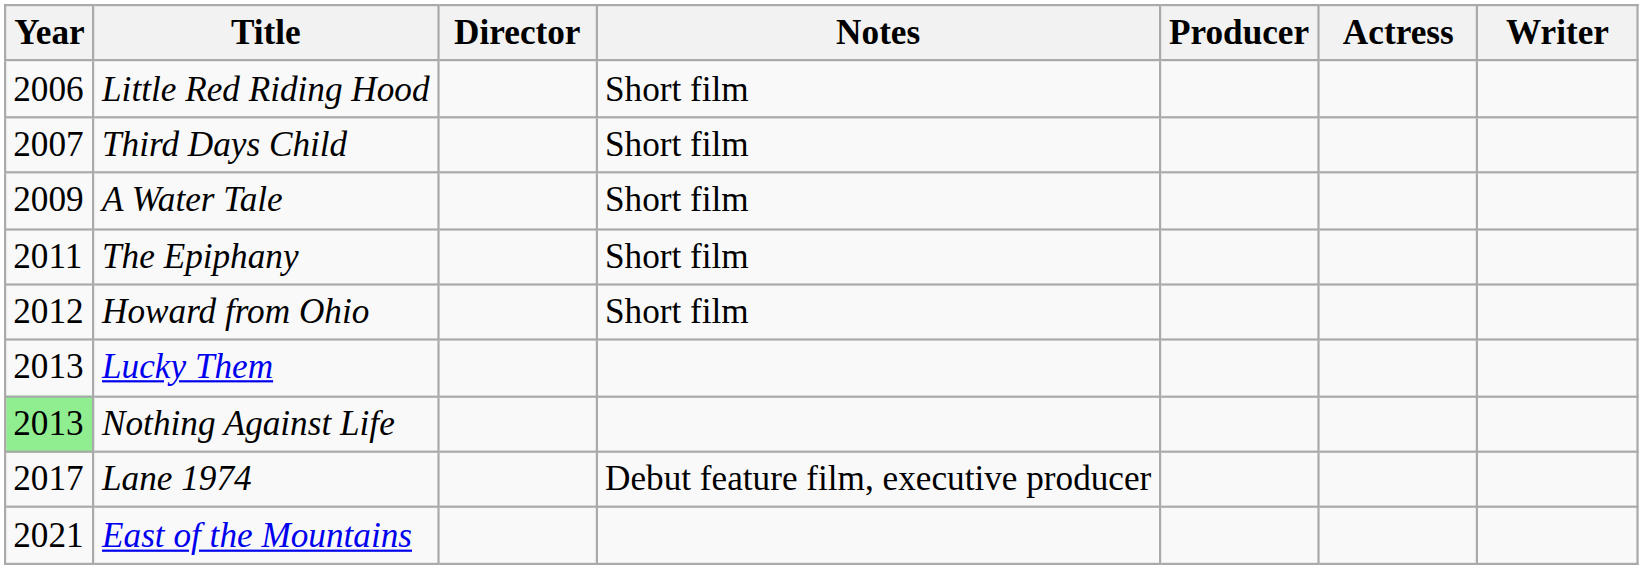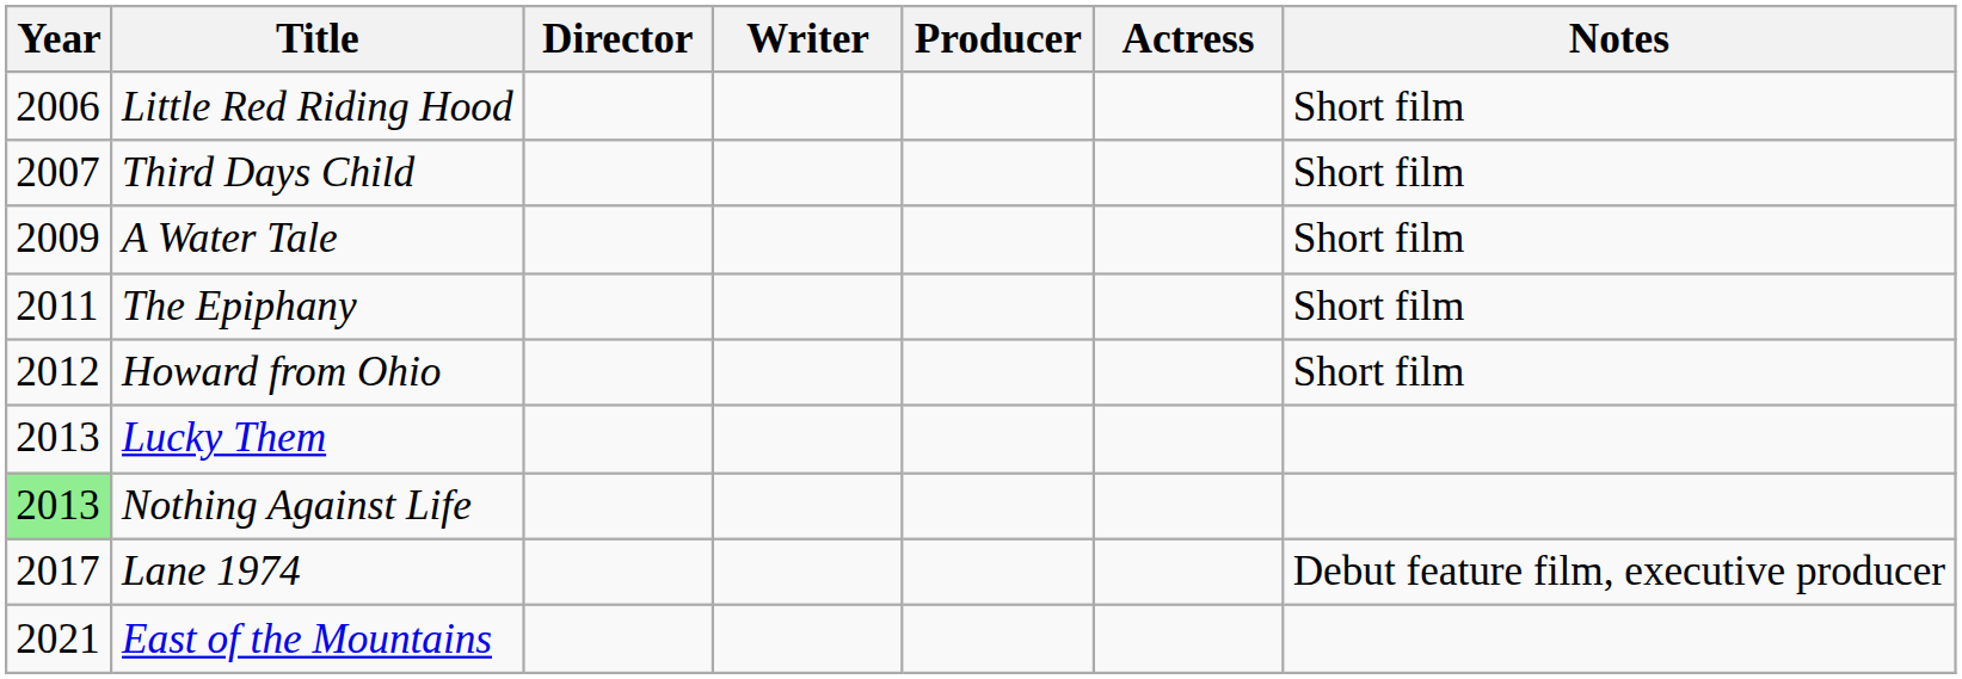columns swapped: Writer <-> Notes
